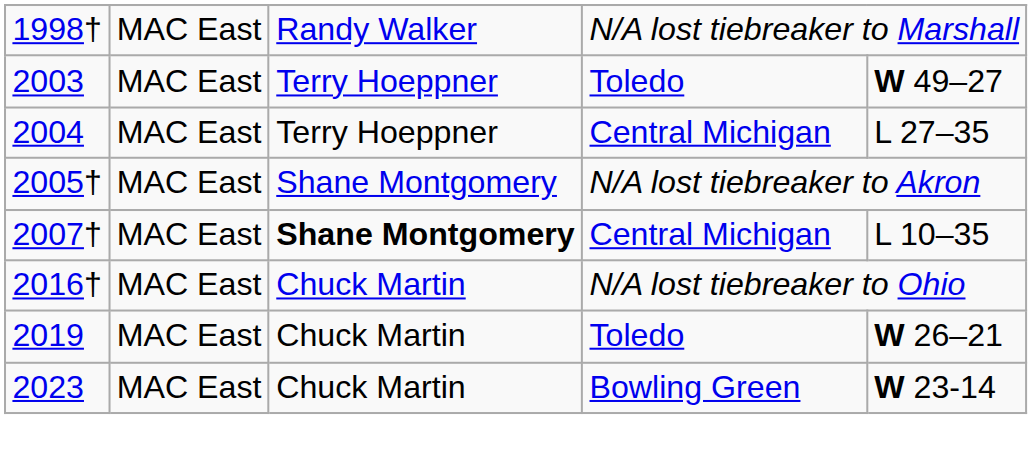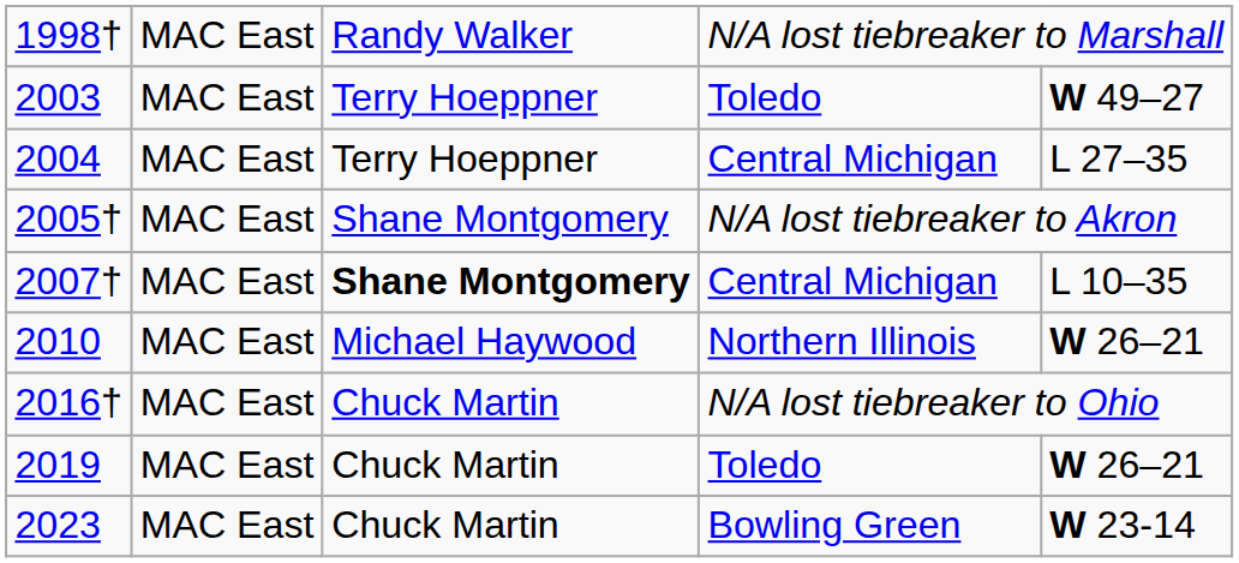+ row: 2010 | MAC East | Michael Haywood | Northern Illinois | W 26–21
